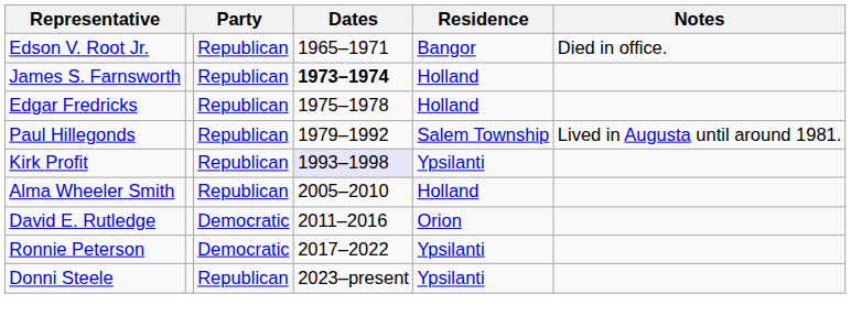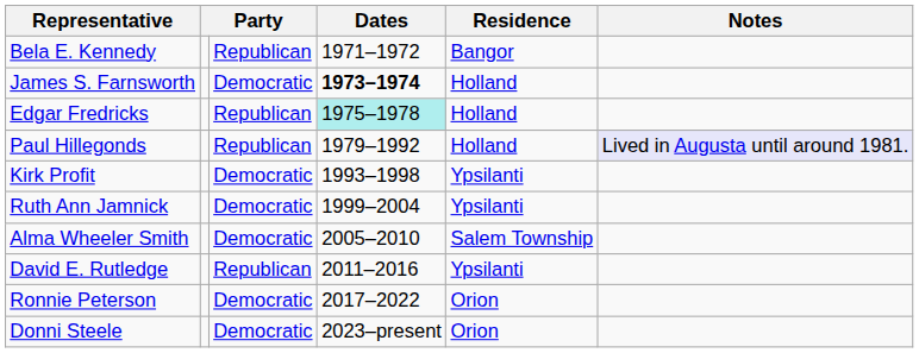- row: Edson V. Root Jr. | Republican | 1965–1971 | Bangor | Died in office.
+ row: Bela E. Kennedy | Republican | 1971–1972 | Bangor
James S. Farnsworth | column 3: Republican -> Democratic
Edgar Fredricks | Dates: no background -> paleturquoise background
Paul Hillegonds | Residence: Salem Township -> Holland
Paul Hillegonds | Notes: no background -> lavender background
Kirk Profit | column 3: Republican -> Democratic
Kirk Profit | Dates: lavender background -> no background
+ row: Ruth Ann Jamnick | Democratic | 1999–2004 | Ypsilanti
Alma Wheeler Smith | column 3: Republican -> Democratic
Alma Wheeler Smith | Residence: Holland -> Salem Township
David E. Rutledge | column 3: Democratic -> Republican
David E. Rutledge | Residence: Orion -> Ypsilanti
Ronnie Peterson | Residence: Ypsilanti -> Orion
Donni Steele | column 3: Republican -> Democratic
Donni Steele | Residence: Ypsilanti -> Orion
